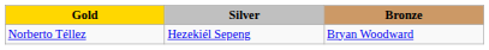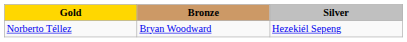columns swapped: Silver <-> Bronze
